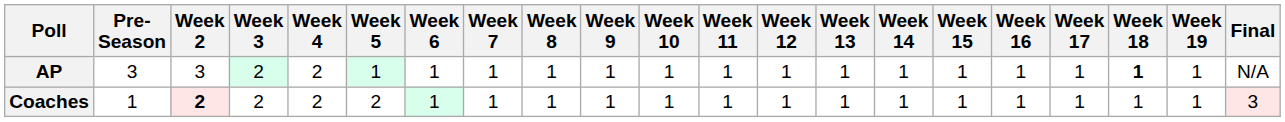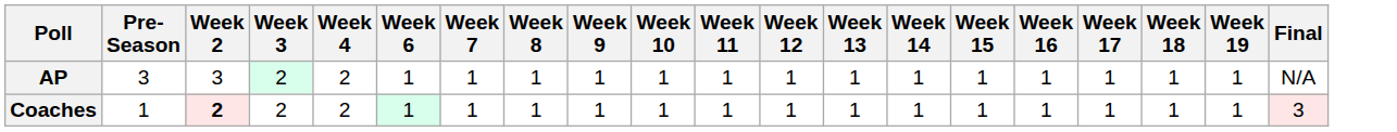- column: Week 5 | 1 | 2
AP | Week 18: bold -> normal
